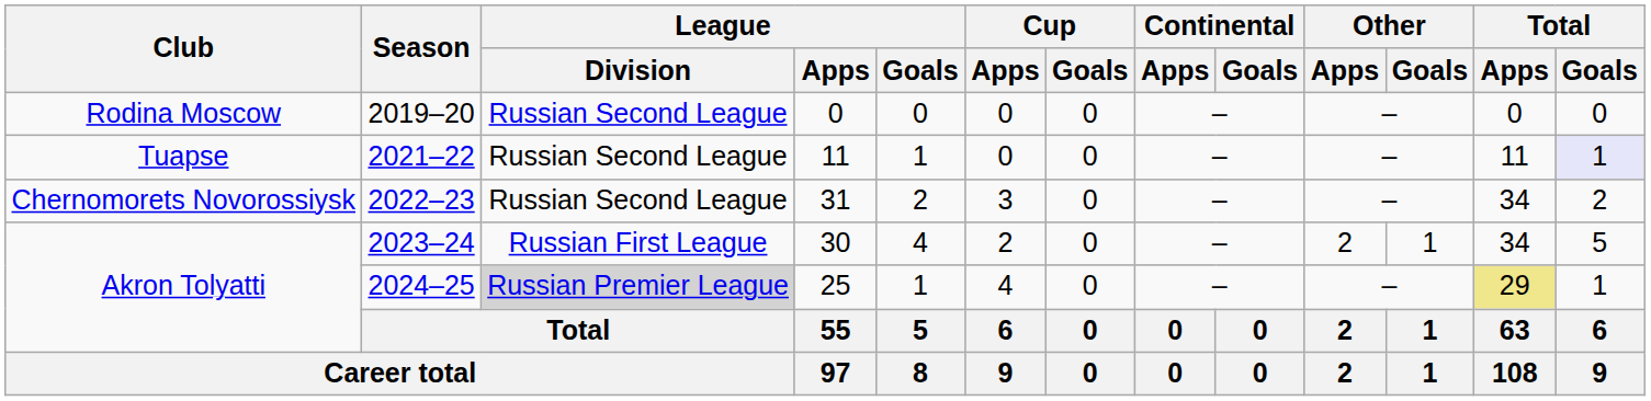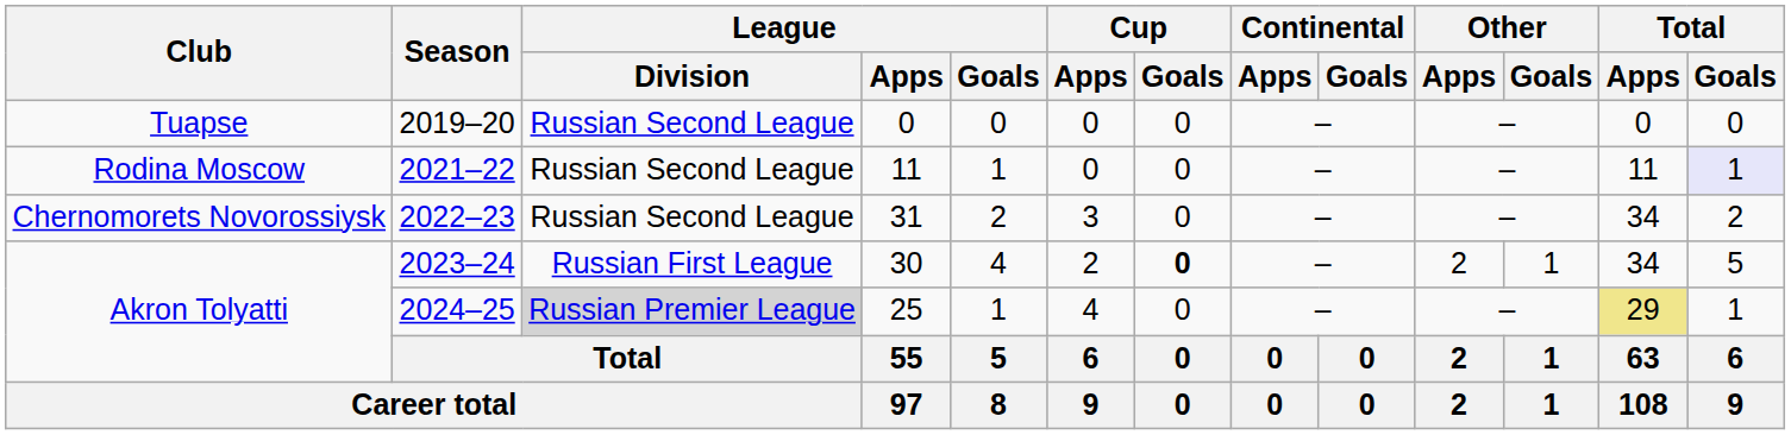2019–20 | Club: Rodina Moscow -> Tuapse
2021–22 | Club: Tuapse -> Rodina Moscow
2023–24 | Cup / Goals: normal -> bold
